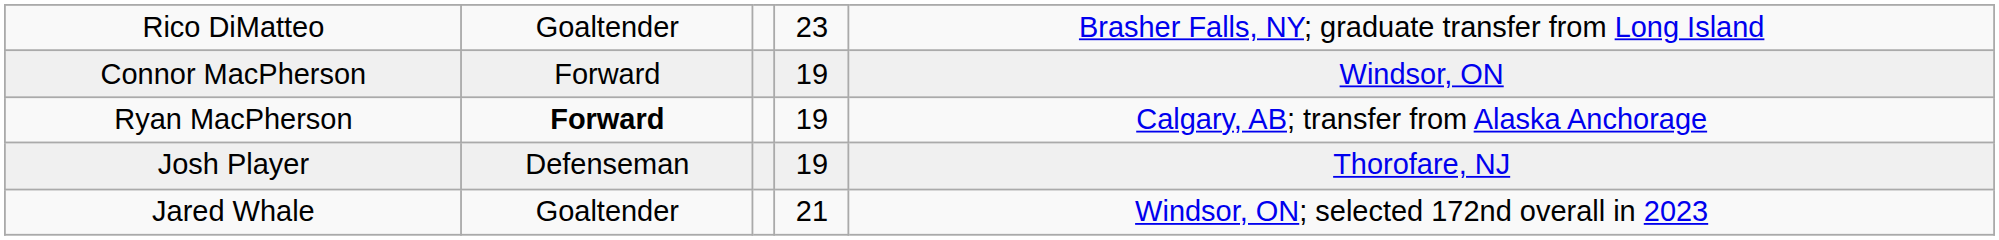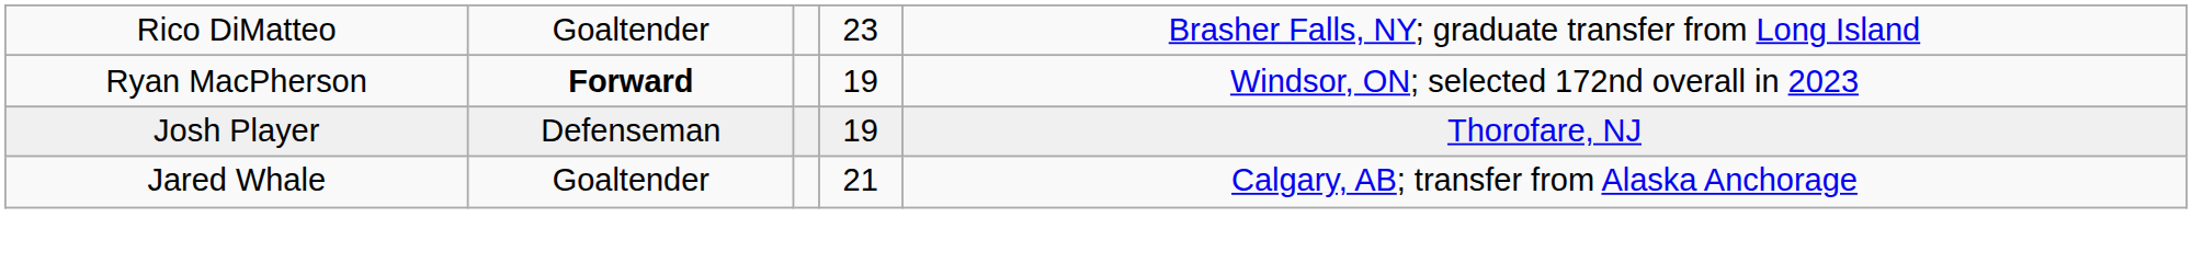- row: Connor MacPherson | Forward | 19 | Windsor, ON
Ryan MacPherson | column 5: Calgary, AB; transfer from Alaska Anchorage -> Windsor, ON; selected 172nd overall in 2023
Jared Whale | column 5: Windsor, ON; selected 172nd overall in 2023 -> Calgary, AB; transfer from Alaska Anchorage
